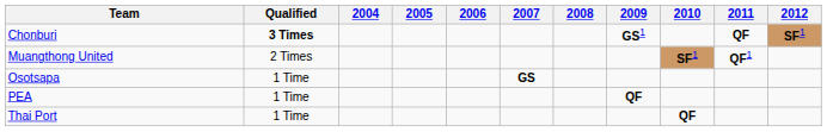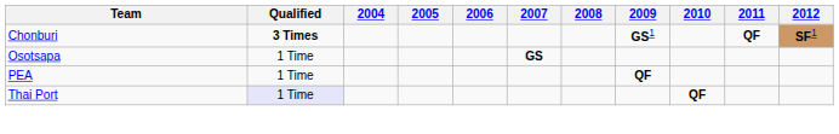- row: Muangthong United | 2 Times | SF1 | QF1
Thai Port | Qualified: no background -> lavender background
